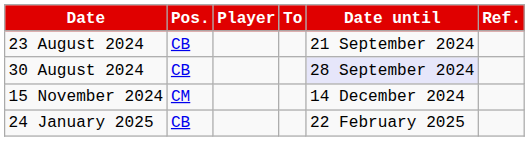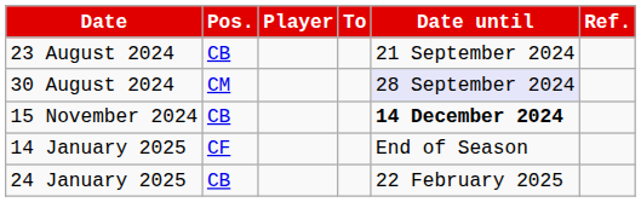30 August 2024 | Pos.: CB -> CM
15 November 2024 | Pos.: CM -> CB
15 November 2024 | Date until: normal -> bold
+ row: 14 January 2025 | CF | End of Season
